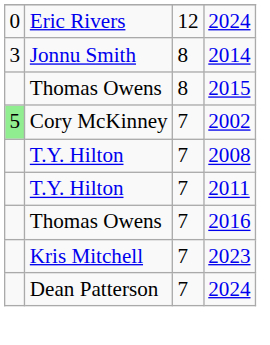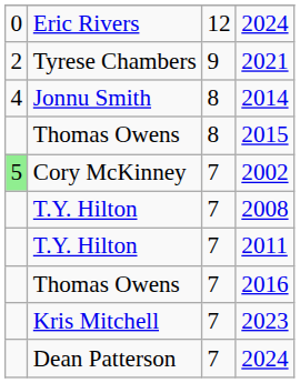+ row: 2 | Tyrese Chambers | 9 | 2021
2014 | column 1: 3 -> 4
